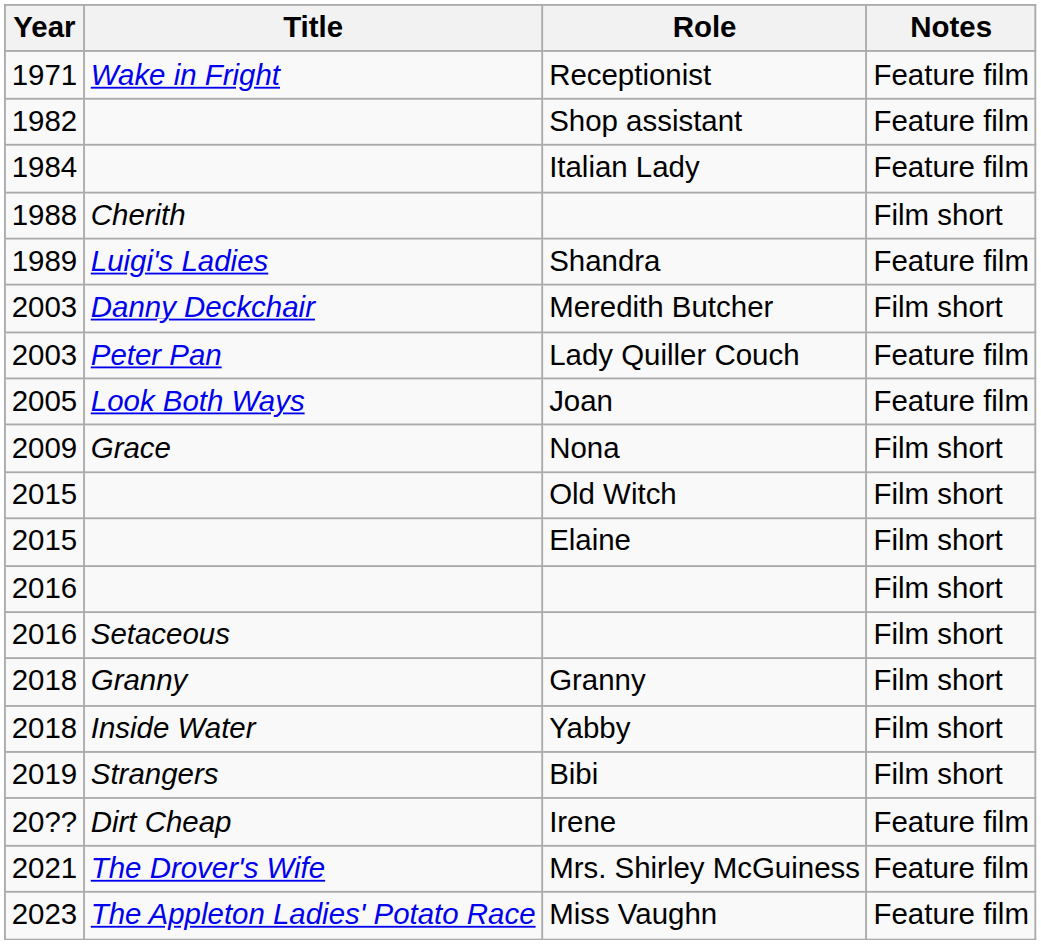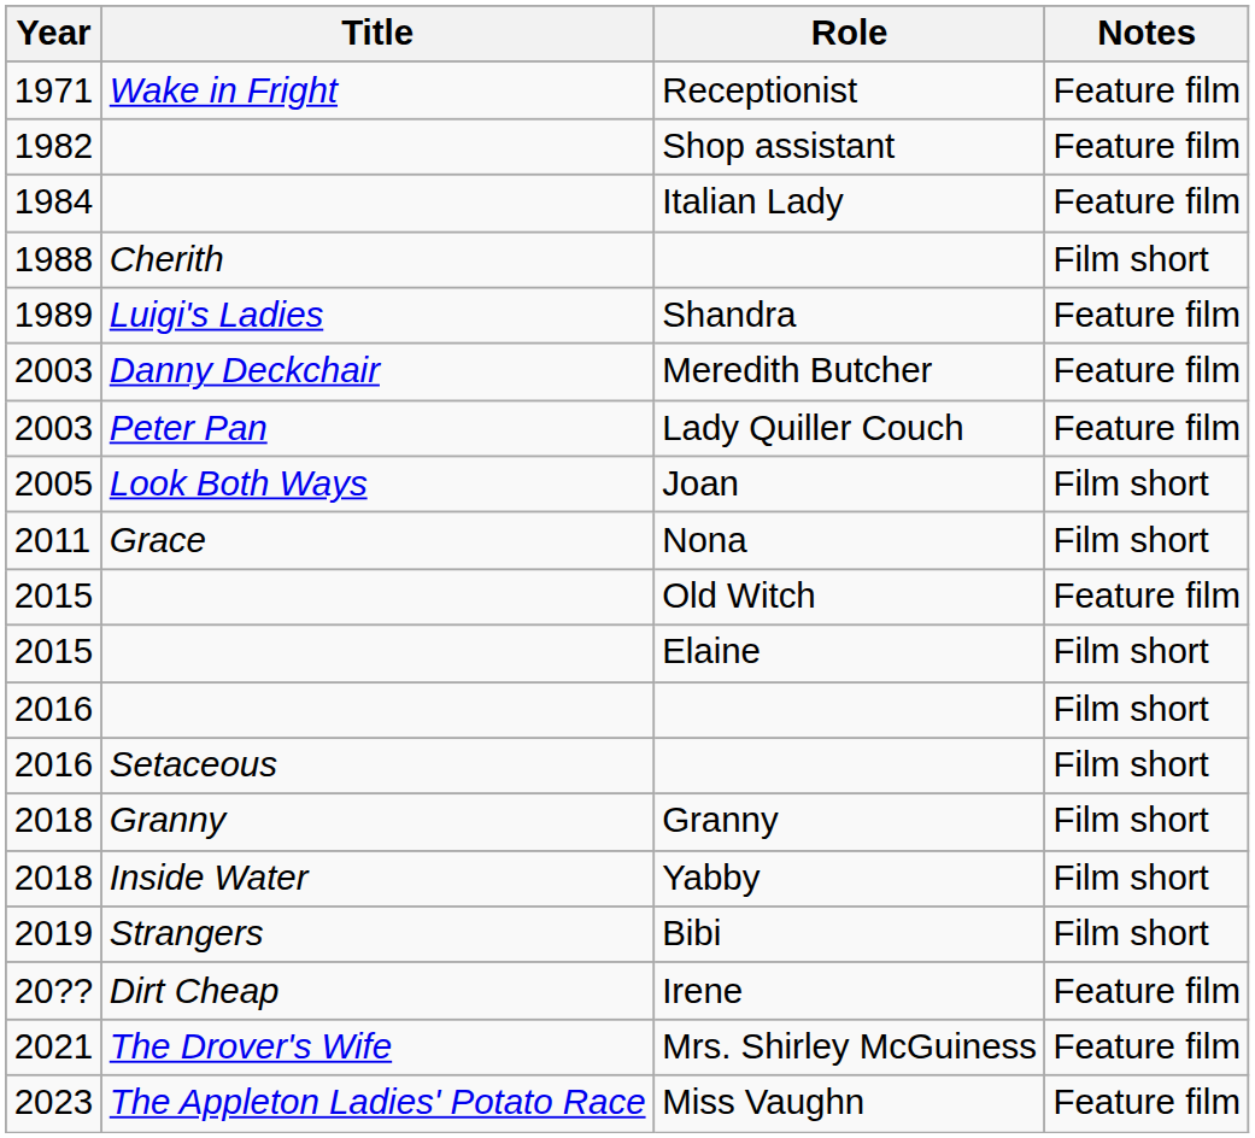Meredith Butcher | Notes: Film short -> Feature film
Joan | Notes: Feature film -> Film short
Nona | Year: 2009 -> 2011
Old Witch | Notes: Film short -> Feature film
